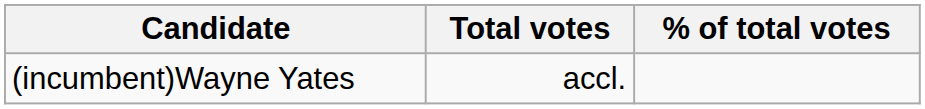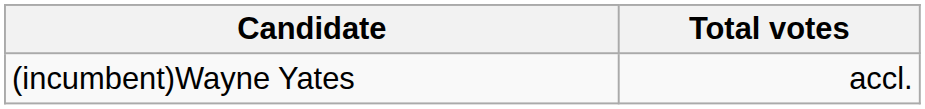- column: % of total votes
